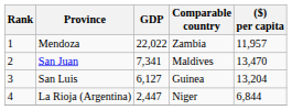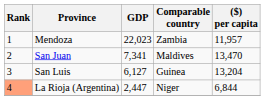Mendoza | GDP: 22,022 -> 22,023
La Rioja (Argentina) | Rank: no background -> lightsalmon background
